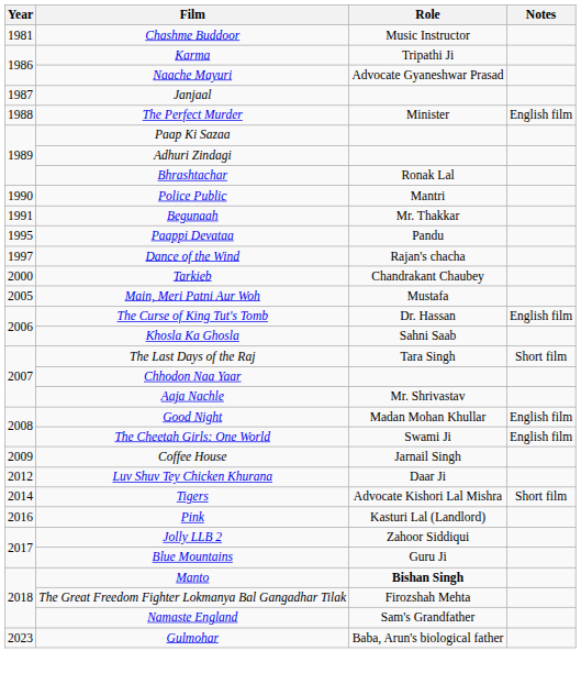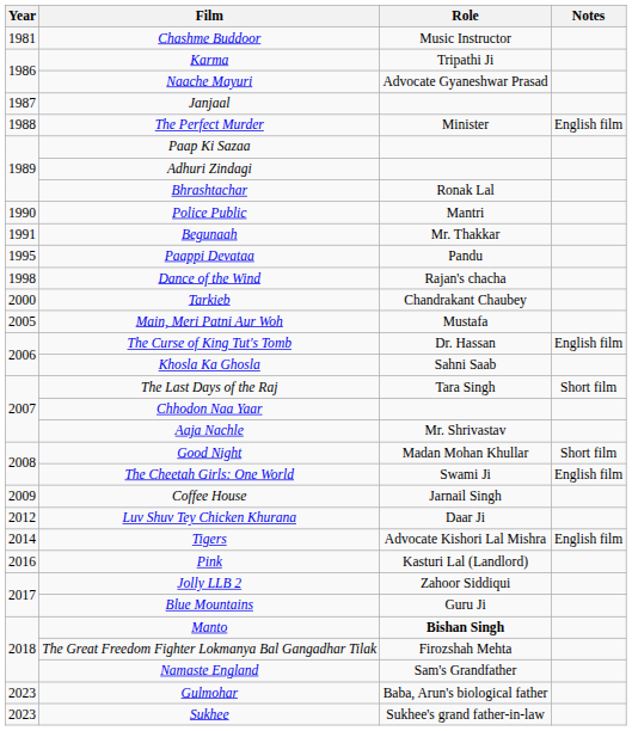Dance of the Wind | Year: 1997 -> 1998
Good Night | Notes: English film -> Short film
Tigers | Notes: Short film -> English film
+ row: 2023 | Sukhee | Sukhee's grand father-in-law
